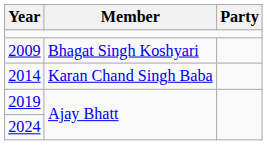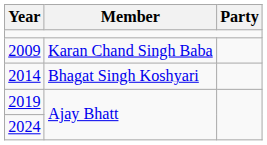2009 | Member: Bhagat Singh Koshyari -> Karan Chand Singh Baba
2014 | Member: Karan Chand Singh Baba -> Bhagat Singh Koshyari
